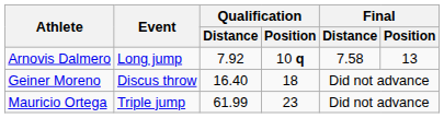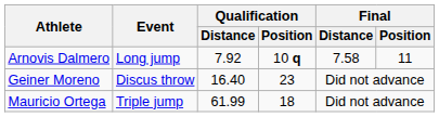Arnovis Dalmero | Final / Position: 13 -> 11
Geiner Moreno | Qualification / Position: 18 -> 23
Mauricio Ortega | Qualification / Position: 23 -> 18
